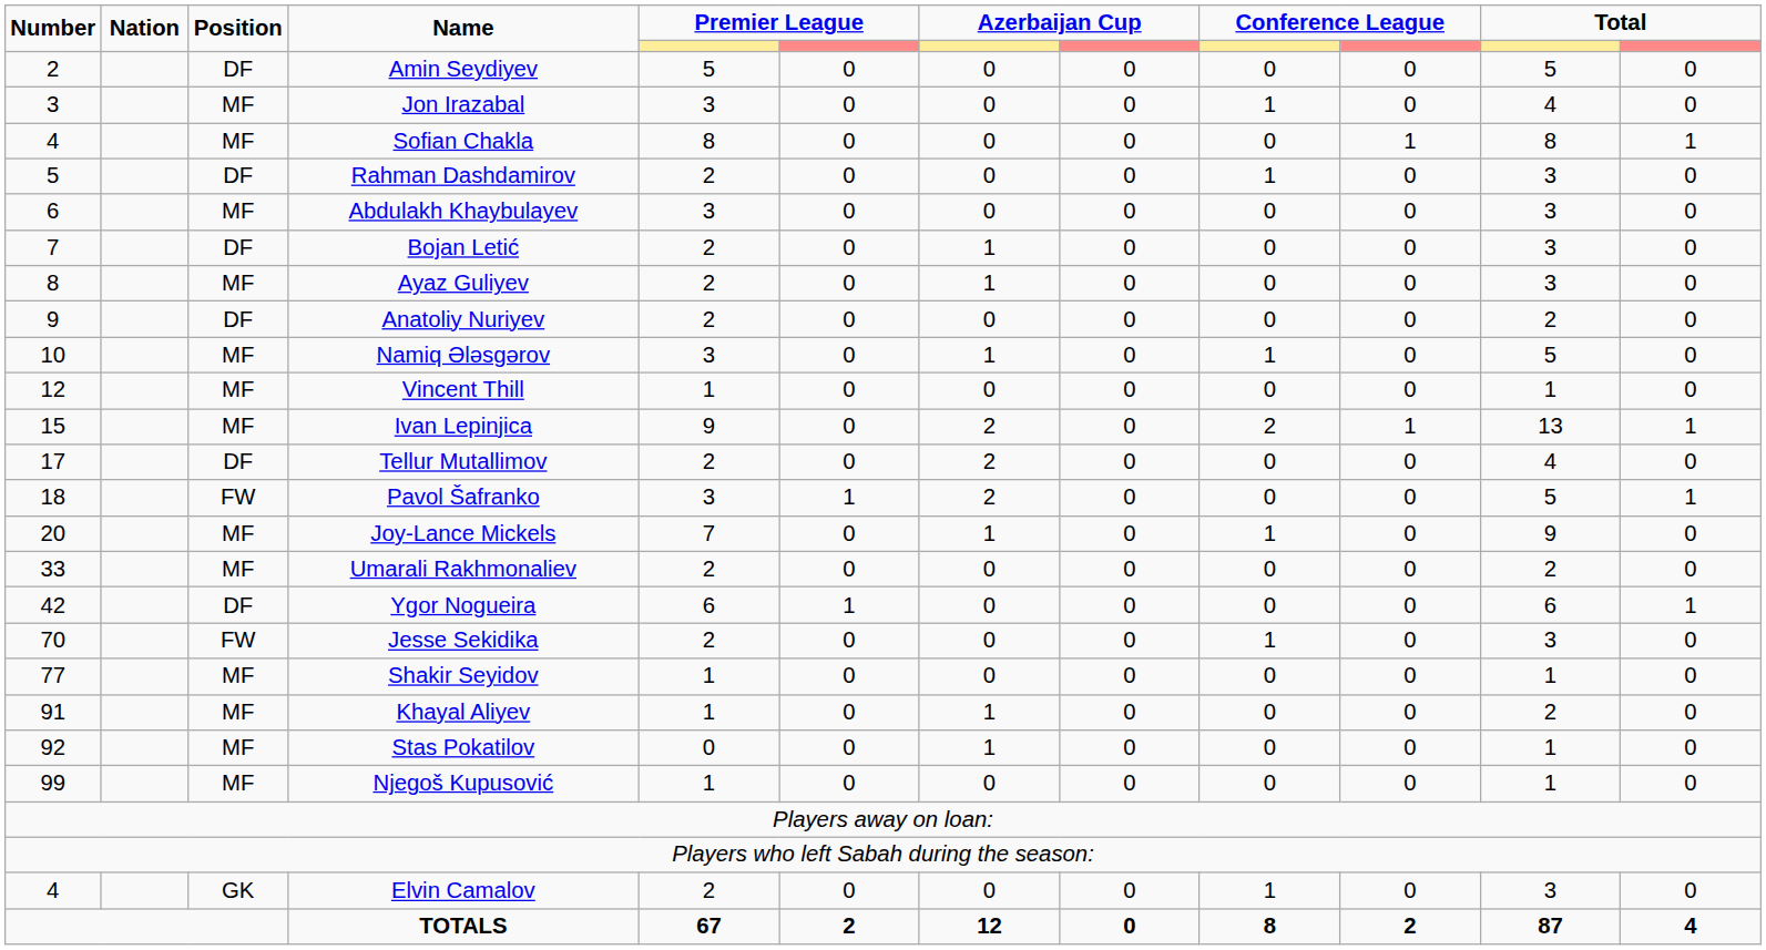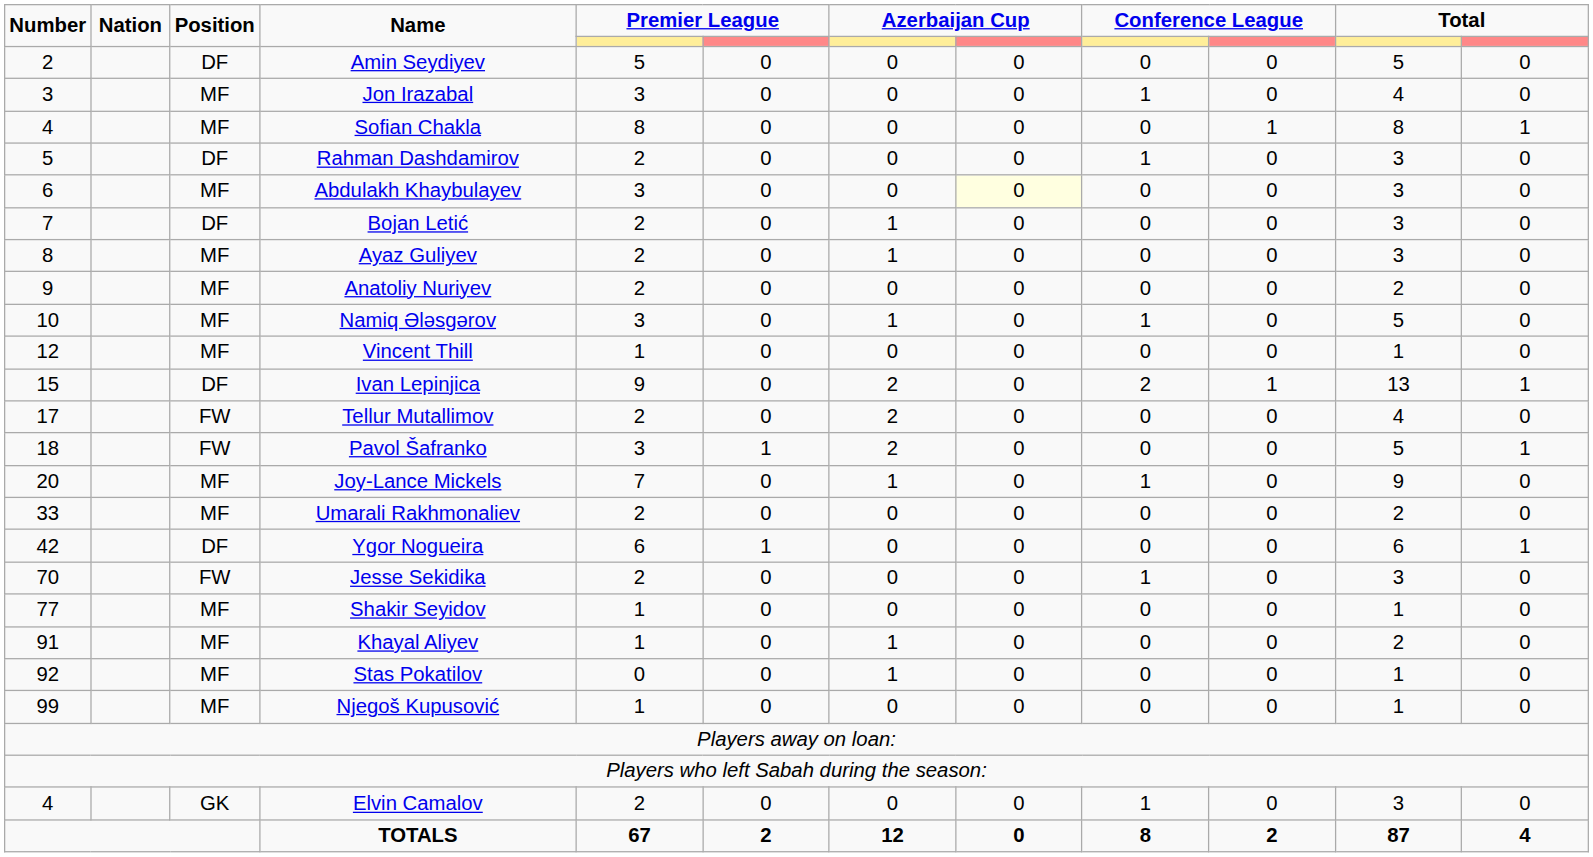Abdulakh Khaybulayev | column 8: no background -> lightyellow background
Anatoliy Nuriyev | Position: DF -> MF
Ivan Lepinjica | Position: MF -> DF
Tellur Mutallimov | Position: DF -> FW
